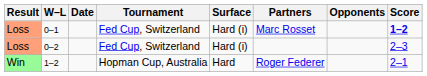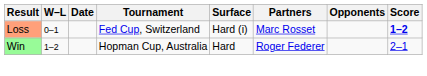- row: Loss | 0–2 | Fed Cup, Switzerland | Hard (i) | 2–3
